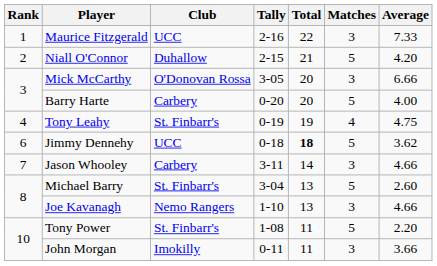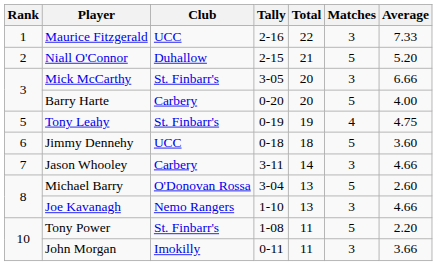Niall O'Connor | Average: 4.20 -> 5.20
Mick McCarthy | Club: O'Donovan Rossa -> St. Finbarr's
Tony Leahy | Rank: 4 -> 5
Jimmy Dennehy | Total: bold -> normal
Jimmy Dennehy | Average: 3.62 -> 3.60
Michael Barry | Club: St. Finbarr's -> O'Donovan Rossa
